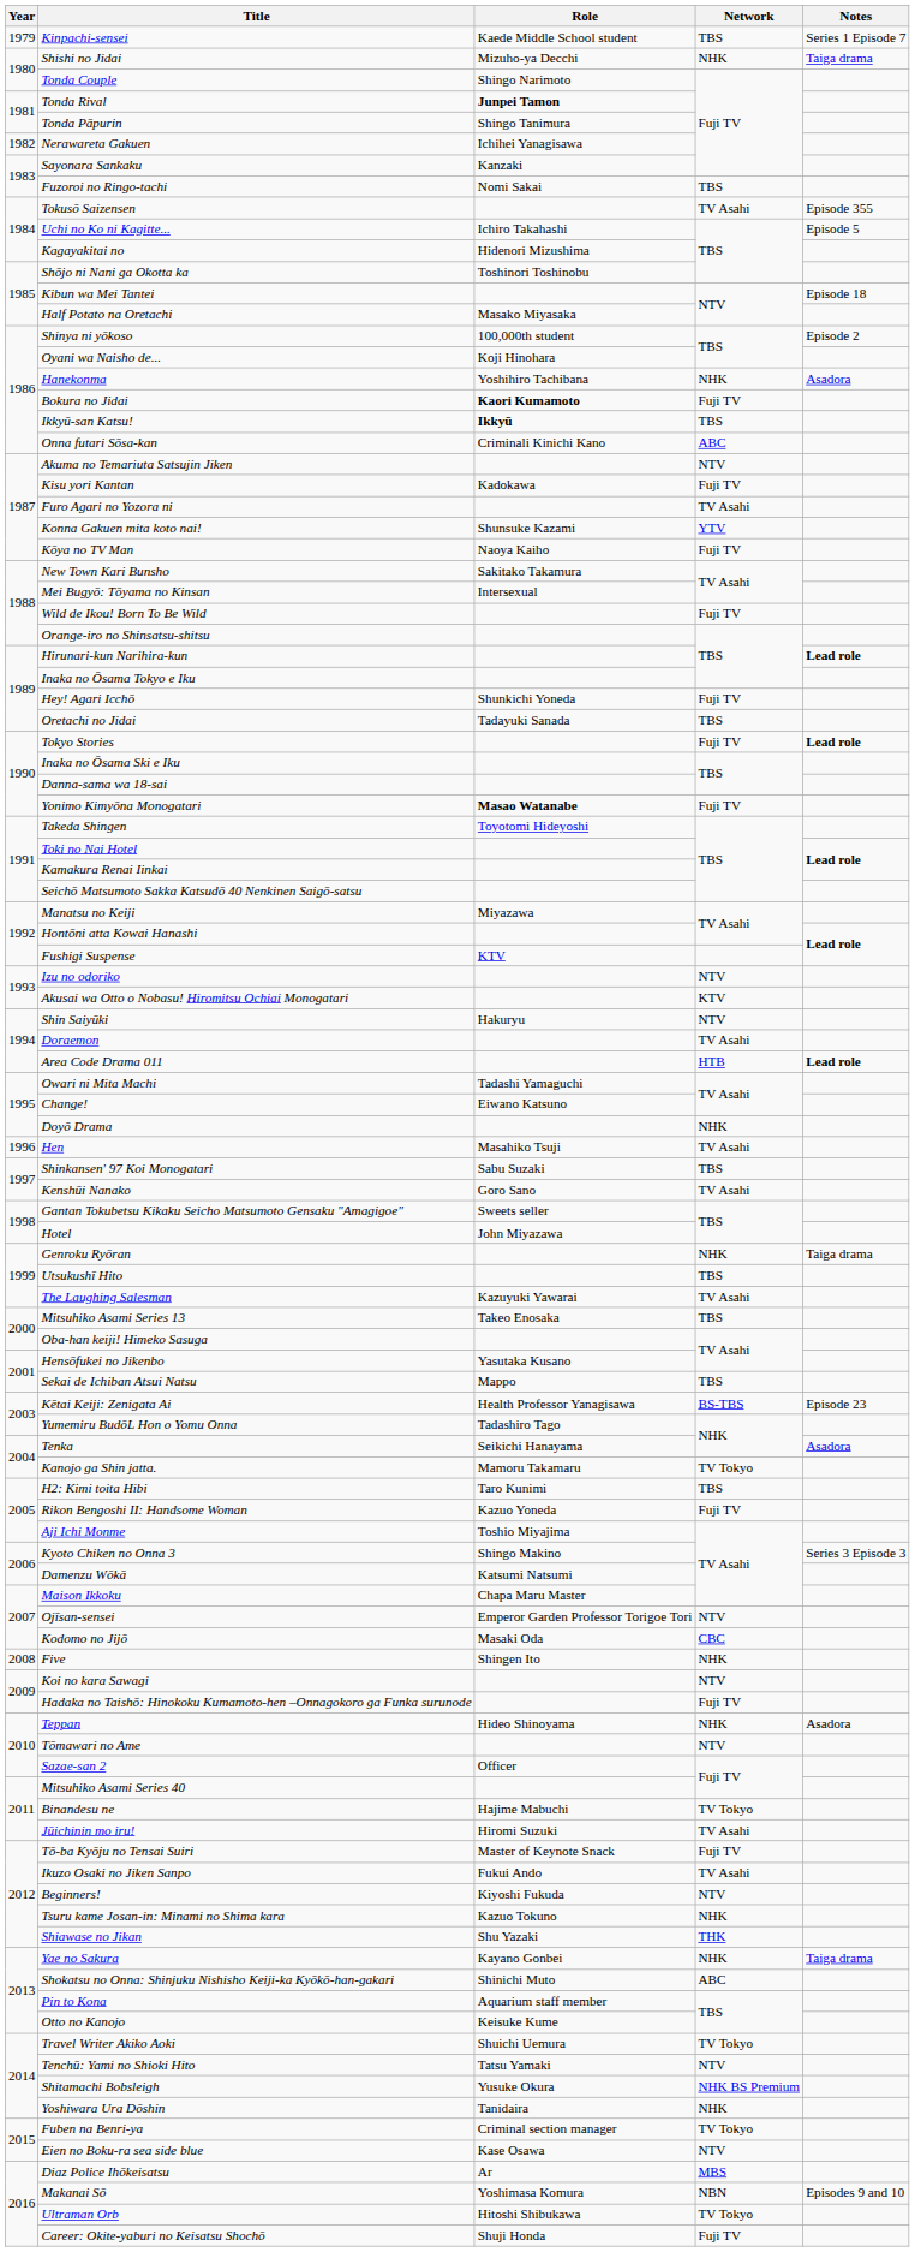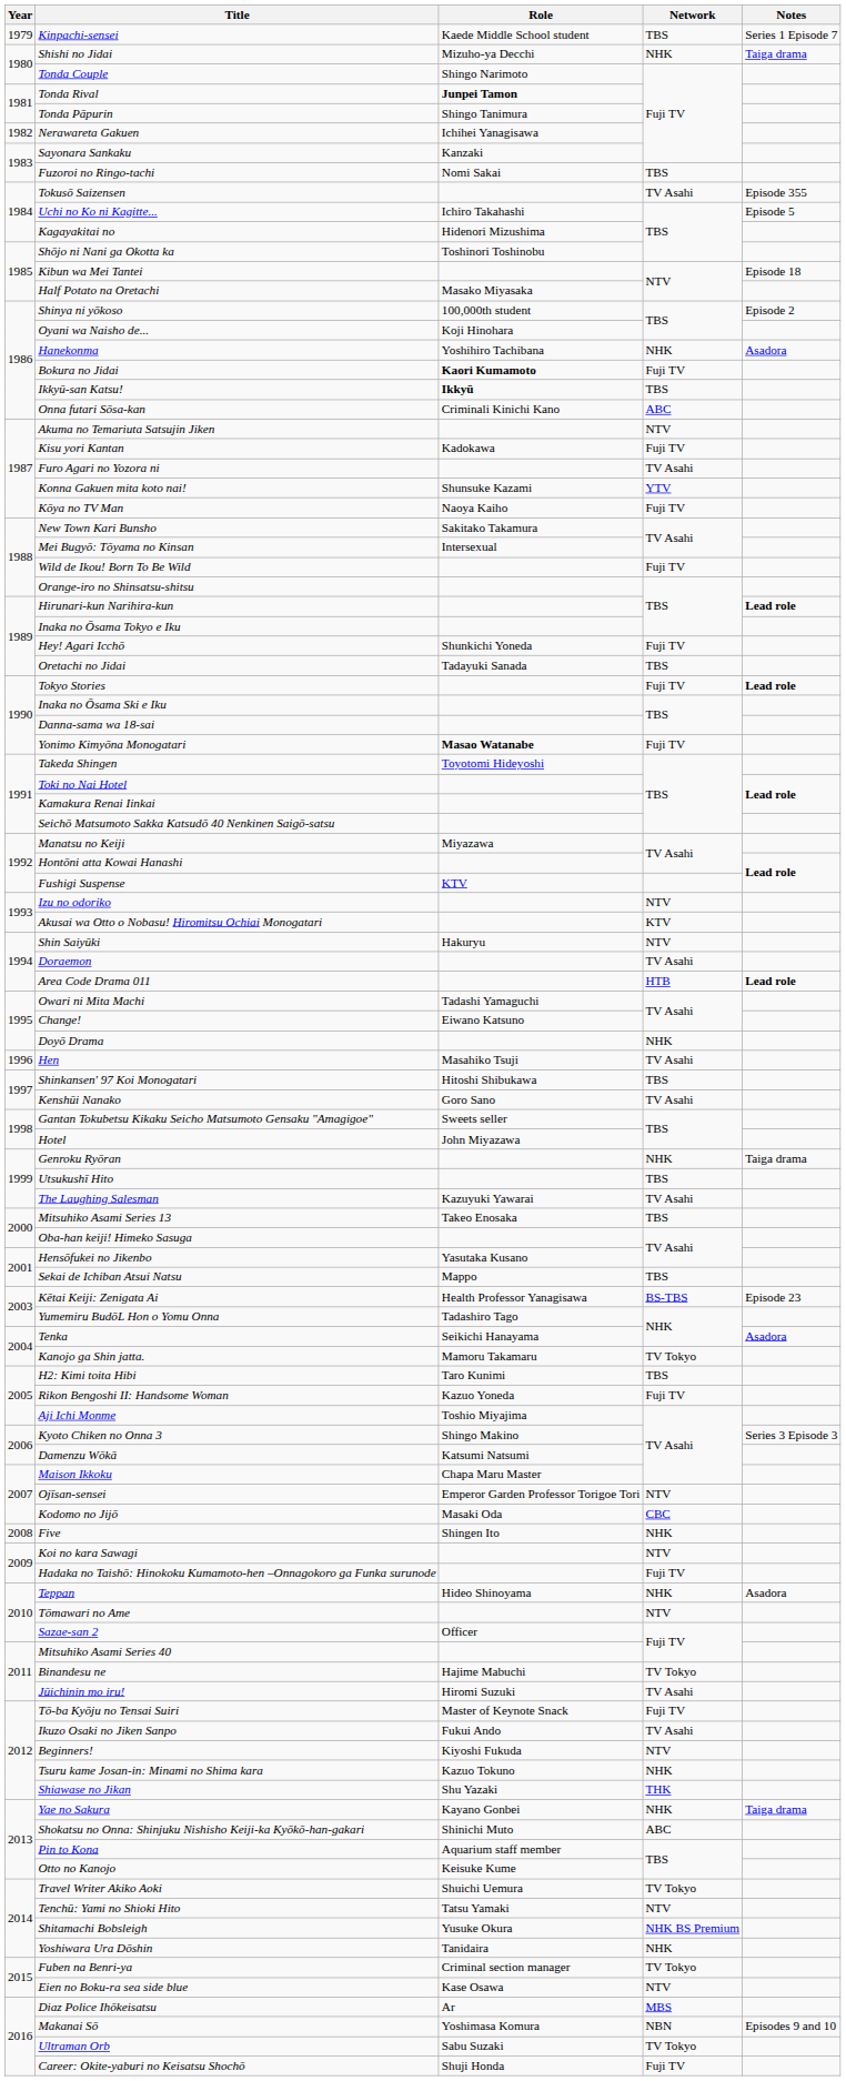Shinkansen' 97 Koi Monogatari | Role: Sabu Suzaki -> Hitoshi Shibukawa
Ultraman Orb | Role: Hitoshi Shibukawa -> Sabu Suzaki
